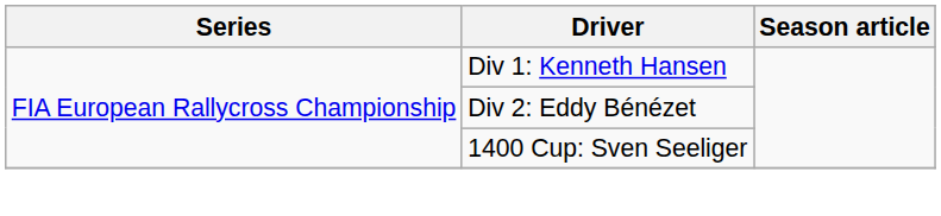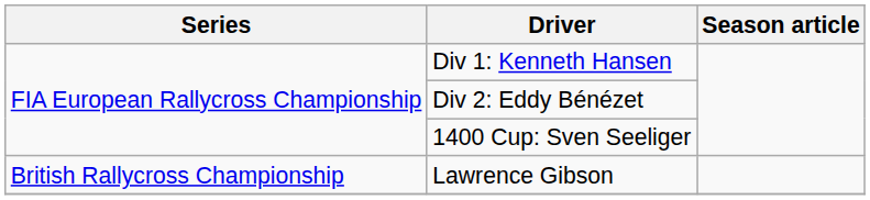+ row: British Rallycross Championship | Lawrence Gibson
